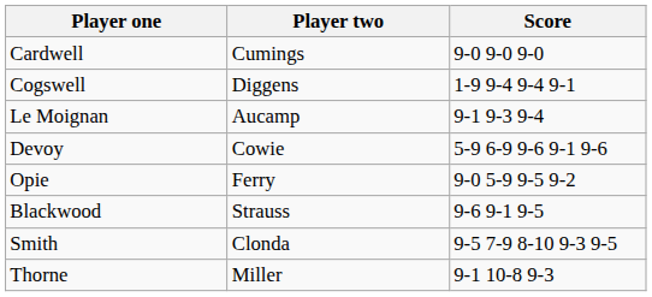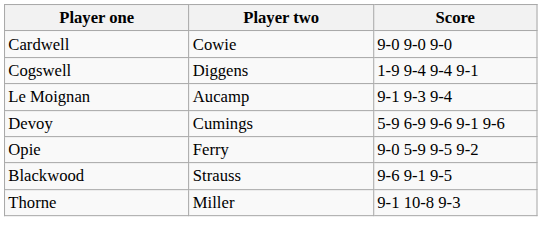Cardwell | Player two: Cumings -> Cowie
Devoy | Player two: Cowie -> Cumings
- row: Smith | Clonda | 9-5 7-9 8-10 9-3 9-5
